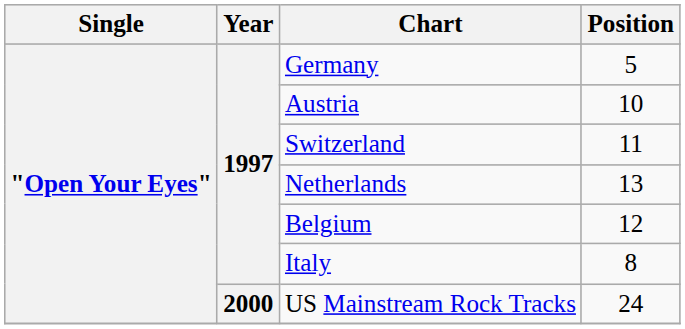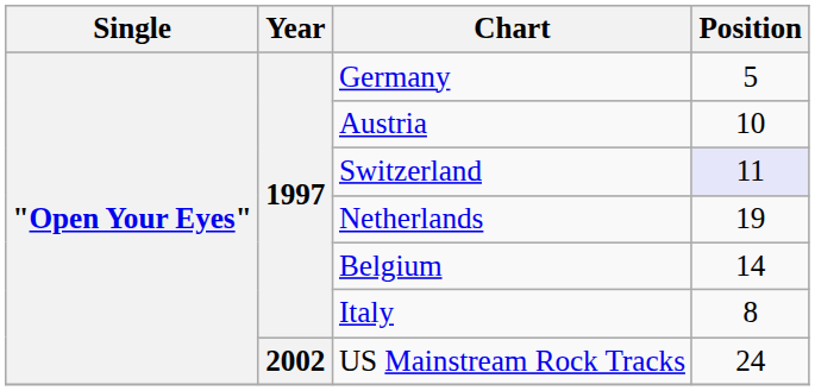Switzerland | Position: no background -> lavender background
Netherlands | Position: 13 -> 19
Belgium | Position: 12 -> 14
US Mainstream Rock Tracks | Year: 2000 -> 2002
